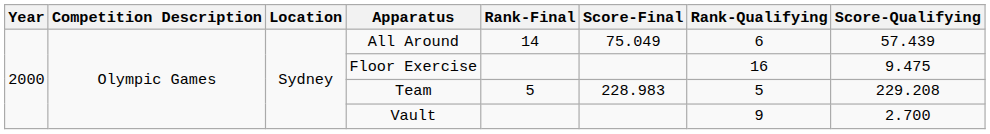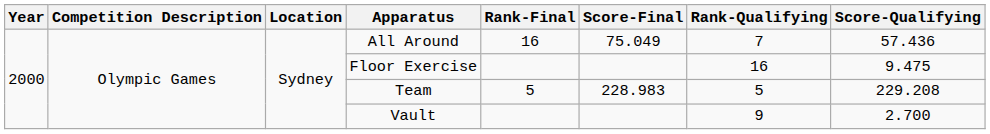All Around | Rank-Final: 14 -> 16
All Around | Rank-Qualifying: 6 -> 7
All Around | Score-Qualifying: 57.439 -> 57.436
